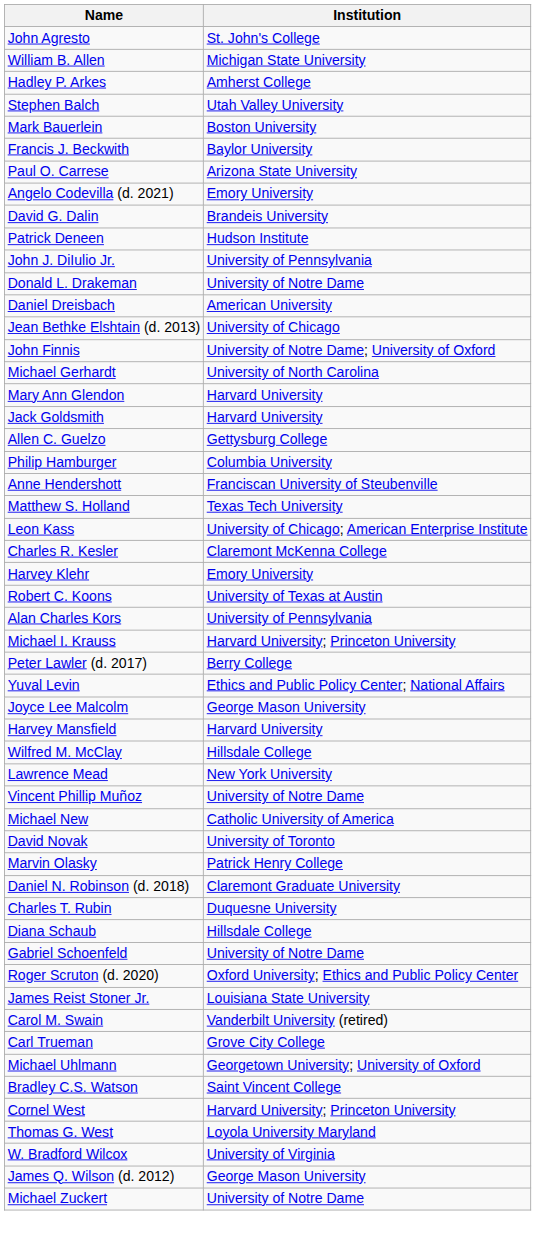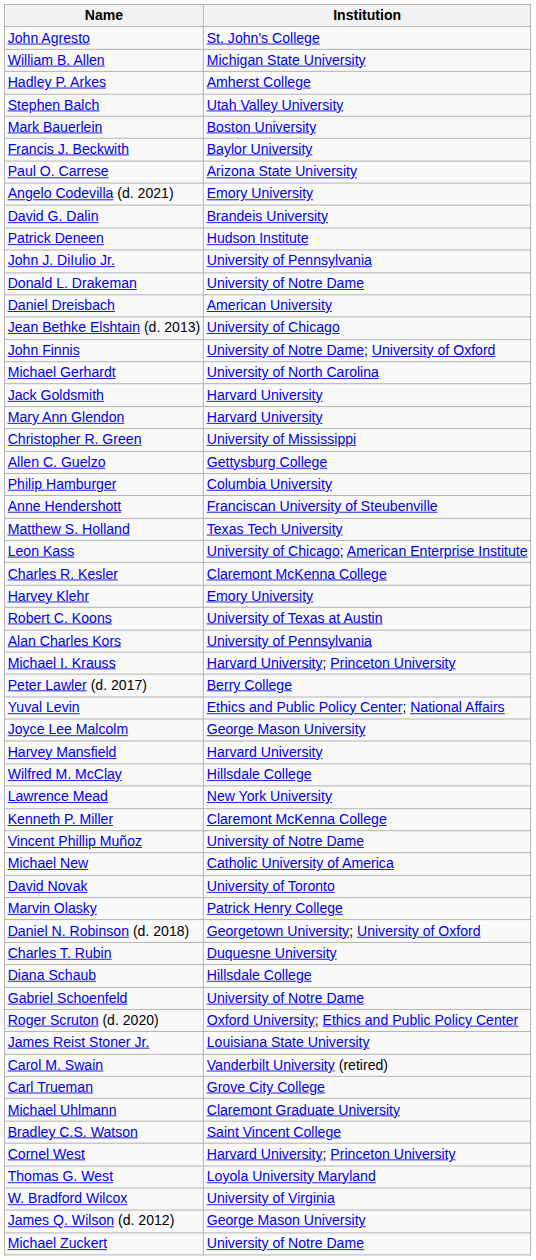rows swapped: Mary Ann Glendon <-> Jack Goldsmith
+ row: Christopher R. Green | University of Mississippi
+ row: Kenneth P. Miller | Claremont McKenna College
Daniel N. Robinson (d. 2018) | Institution: Claremont Graduate University -> Georgetown University; University of Oxford
Michael Uhlmann | Institution: Georgetown University; University of Oxford -> Claremont Graduate University
